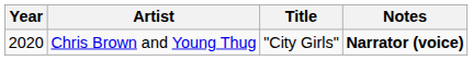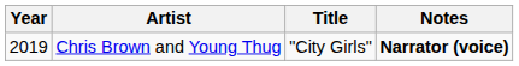Chris Brown and Young Thug | Year: 2020 -> 2019
